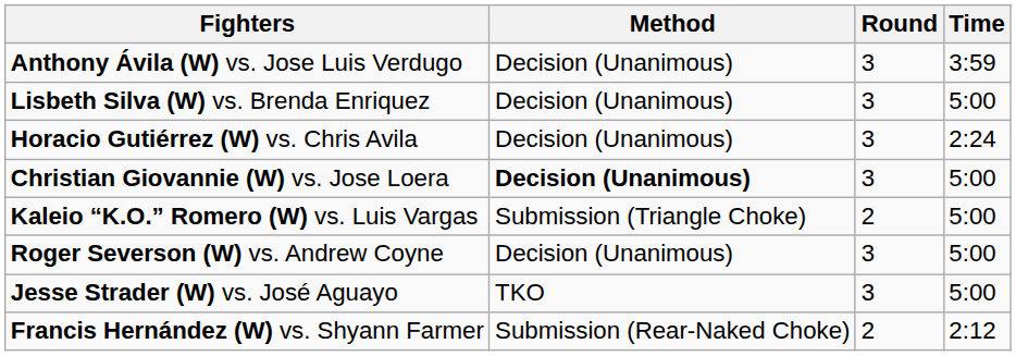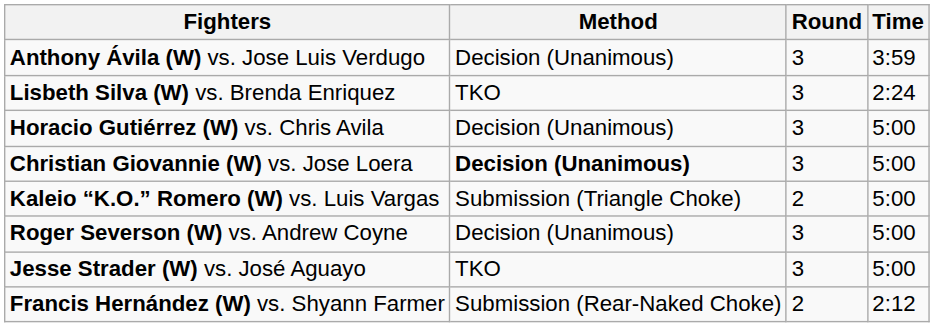Lisbeth Silva (W) vs. Brenda Enriquez | Method: Decision (Unanimous) -> TKO
Lisbeth Silva (W) vs. Brenda Enriquez | Time: 5:00 -> 2:24
Horacio Gutiérrez (W) vs. Chris Avila | Time: 2:24 -> 5:00
